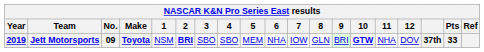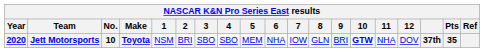Jett Motorsports | Year: 2019 -> 2020
Jett Motorsports | No.: 09 -> 10
Jett Motorsports | 2: bold -> normal
Jett Motorsports | Pts: 33 -> 35
